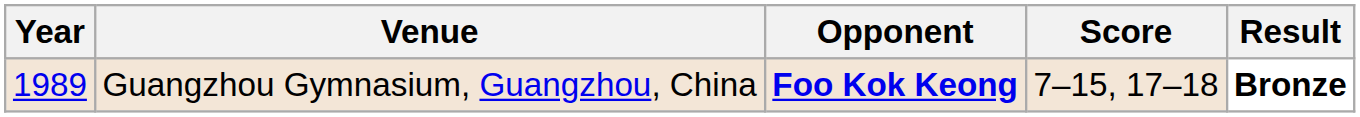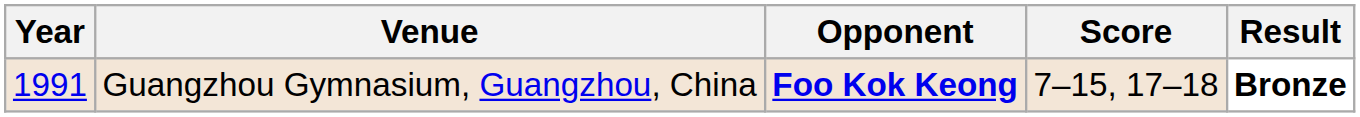Guangzhou Gymnasium, Guangzhou, China | Year: 1989 -> 1991
